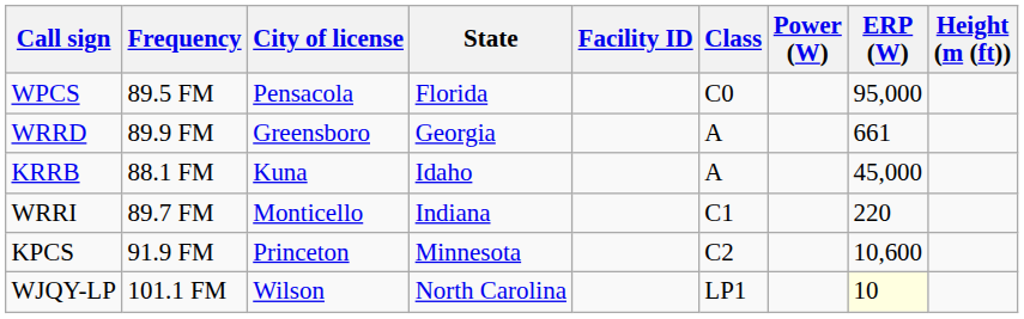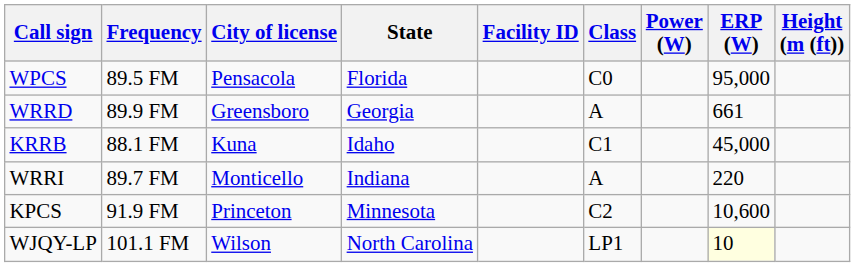KRRB | Class: A -> C1
WRRI | Class: C1 -> A
